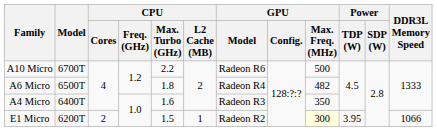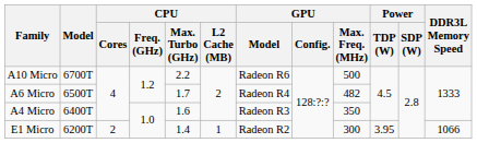A6 Micro | CPU / Max. Turbo (GHz): 1.8 -> 1.7
E1 Micro | CPU / Max. Turbo (GHz): 1.5 -> 1.4
E1 Micro | GPU / Max. Freq. (MHz): lightyellow background -> no background
